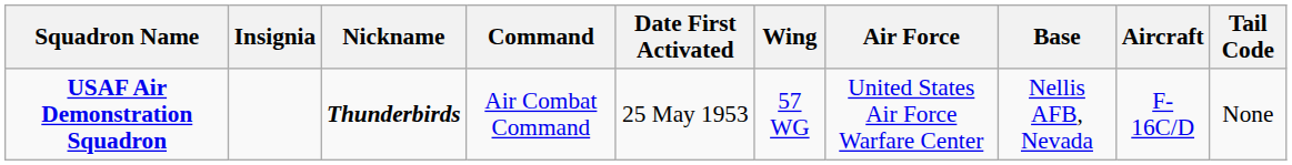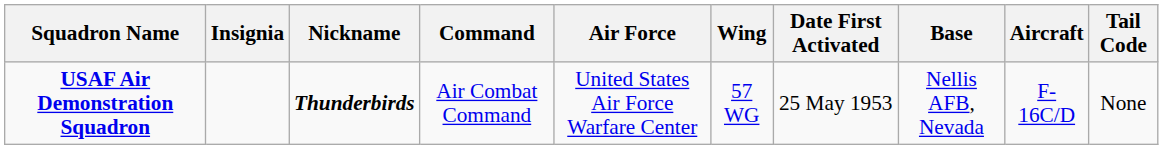columns swapped: Air Force <-> Date First Activated
